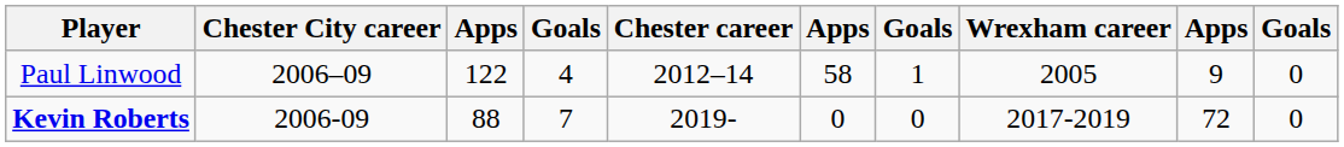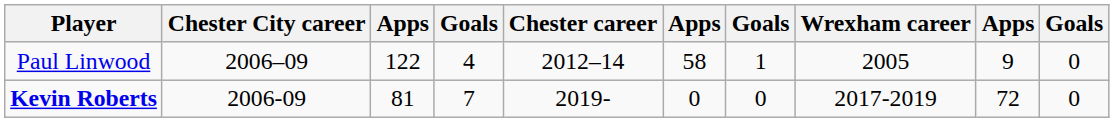Kevin Roberts | column 3: 88 -> 81
